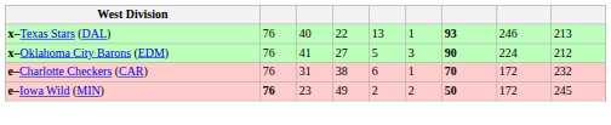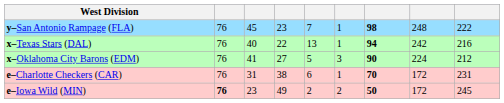+ row: y–San Antonio Rampage (FLA) | 76 | 45 | 23 | 7 | 1 | 98 | 248 | 222
x–Texas Stars (DAL) | column 7: 93 -> 94
x–Texas Stars (DAL) | column 8: 246 -> 242
x–Texas Stars (DAL) | column 9: 213 -> 216
e–Charlotte Checkers (CAR) | column 9: 232 -> 231
